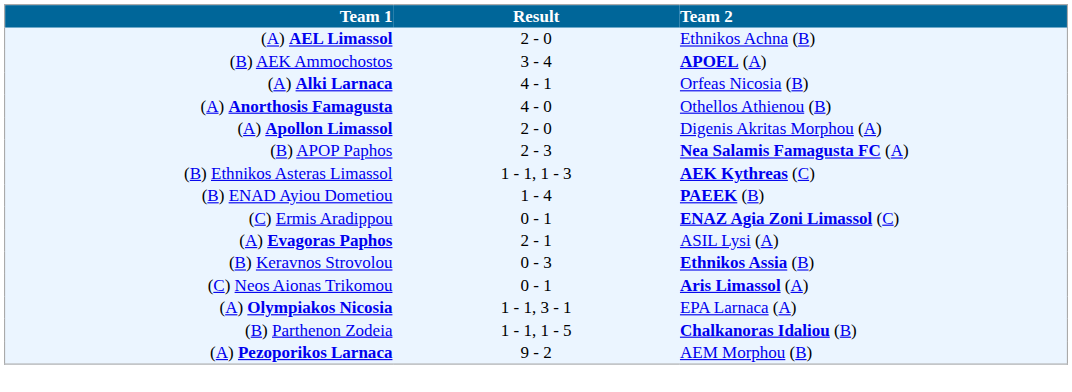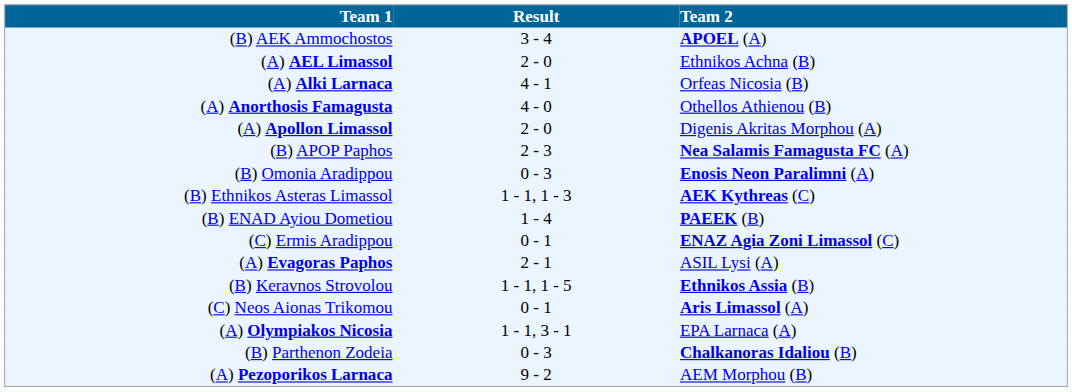rows swapped: (B) AEK Ammochostos <-> (A) AEL Limassol
+ row: (B) Omonia Aradippou | 0 - 3 | Enosis Neon Paralimni (A)
(B) Keravnos Strovolou | Result: 0 - 3 -> 1 - 1, 1 - 5
(B) Parthenon Zodeia | Result: 1 - 1, 1 - 5 -> 0 - 3
